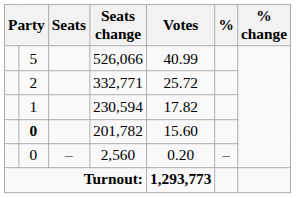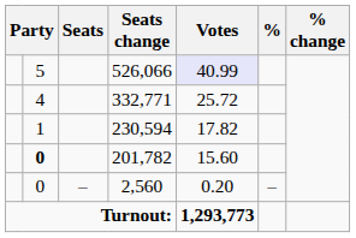526,066 | Votes: no background -> lavender background
332,771 | column 2: 2 -> 4
